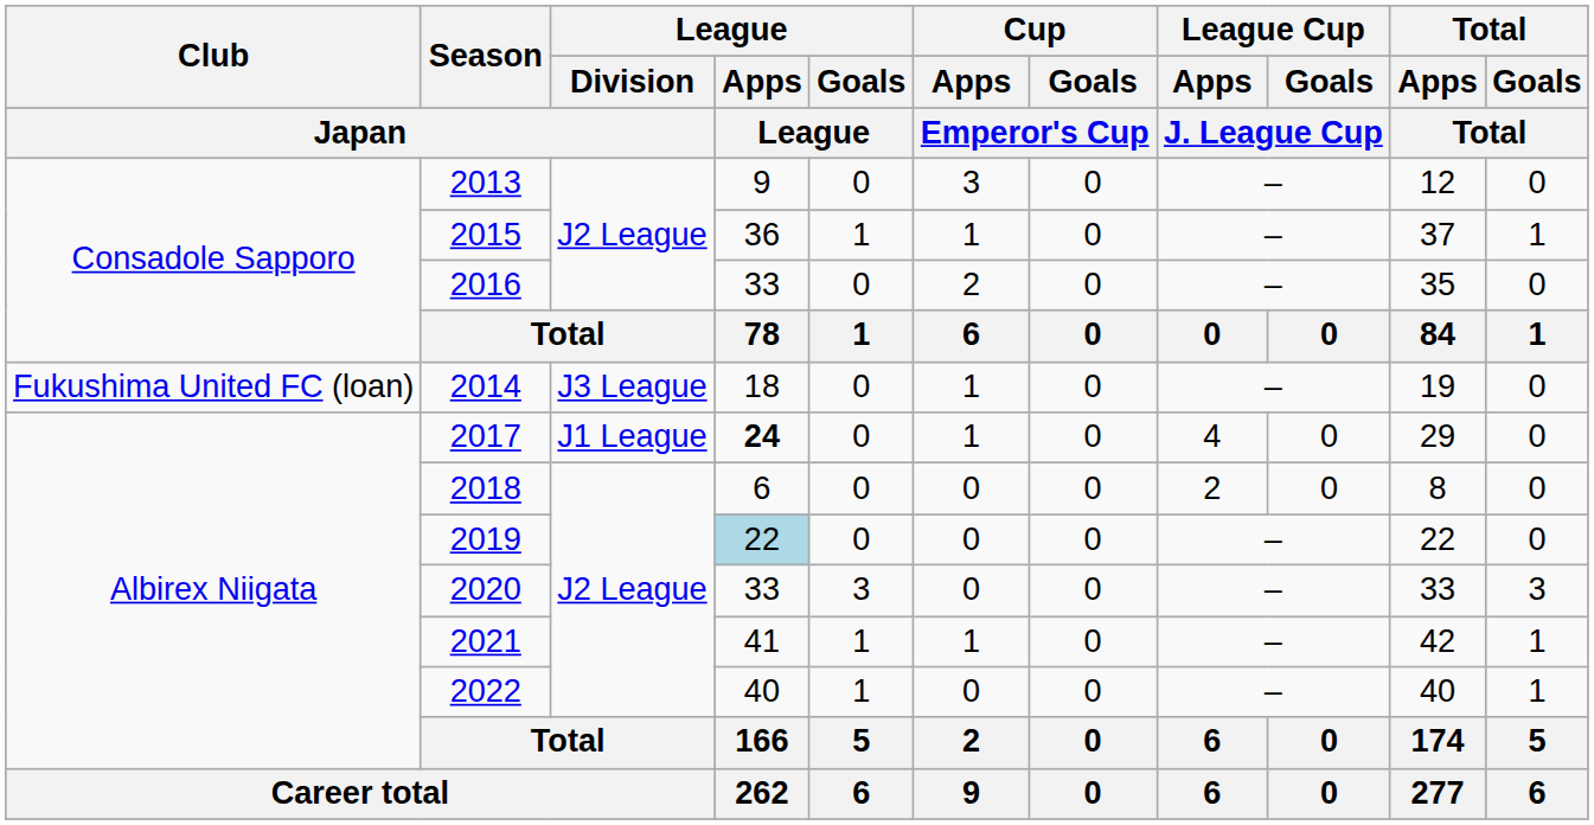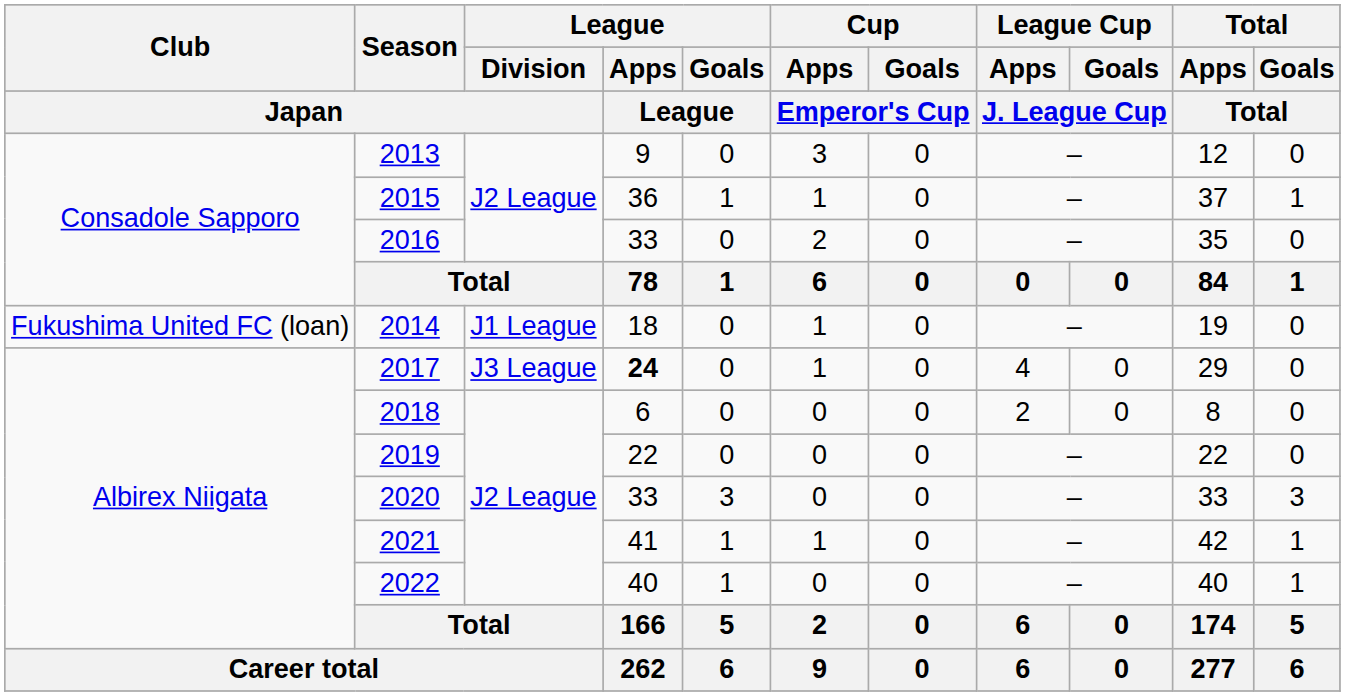2014 | League / Division / Japan: J3 League -> J1 League
2017 | League / Division / Japan: J1 League -> J3 League
2019 | League / Apps / League: lightblue background -> no background
